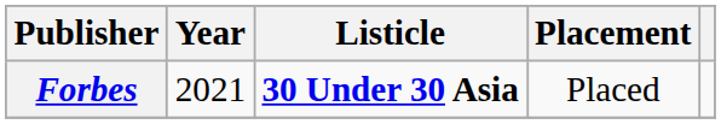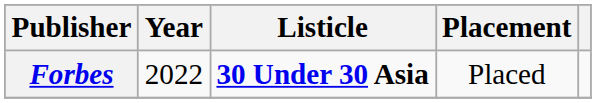Forbes | Year: 2021 -> 2022
